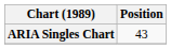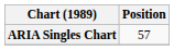ARIA Singles Chart | Position: 43 -> 57
